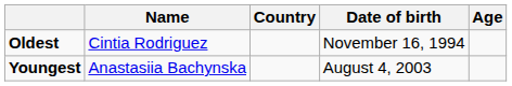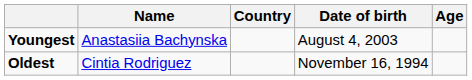rows swapped: Youngest <-> Oldest
